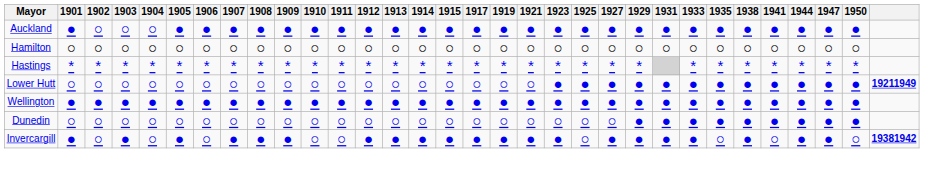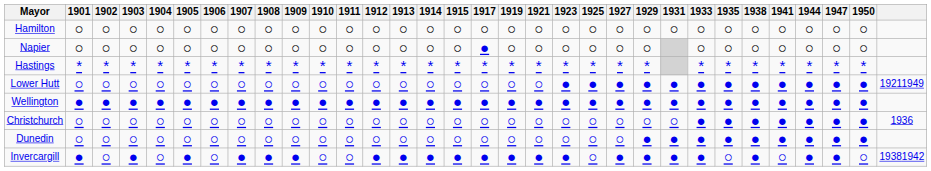- row: Auckland | ● | ○ | ○ | ○ | ● | ● | ● | ● | ● | ● | ● | ● | ● | ● | ● | ● | ● | ● | ● | ● | ● | ● | ● | ● | ● | ● | ● | ● | ● | ●
+ row: Napier | ○ | ○ | ○ | ○ | ○ | ○ | ○ | ○ | ○ | ○ | ○ | ○ | ○ | ○ | ○ | ● | ○ | ○ | ○ | ○ | ○ | ○ | ○ | ○ | ○ | ○ | ○ | ○ | ○
Lower Hutt | column 32: bold -> normal
+ row: Christchurch | ○ | ○ | ○ | ○ | ○ | ○ | ○ | ○ | ○ | ○ | ○ | ○ | ○ | ○ | ○ | ○ | ○ | ○ | ○ | ○ | ○ | ○ | ○ | ● | ● | ● | ● | ● | ● | ● | 1936
Invercargill | column 32: bold -> normal
